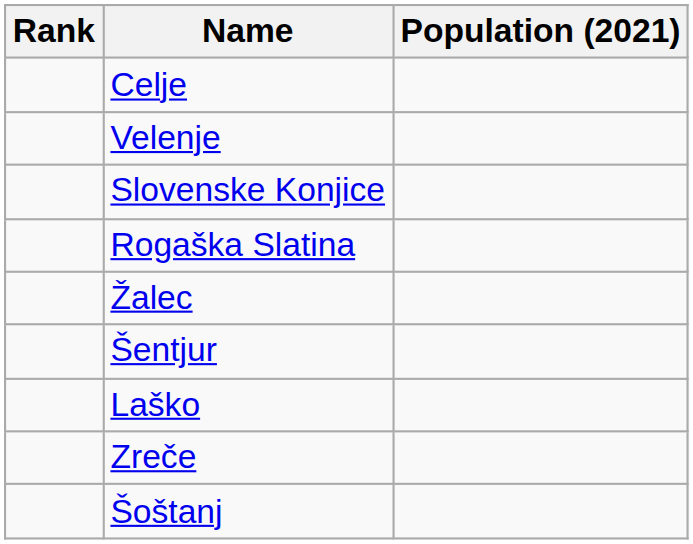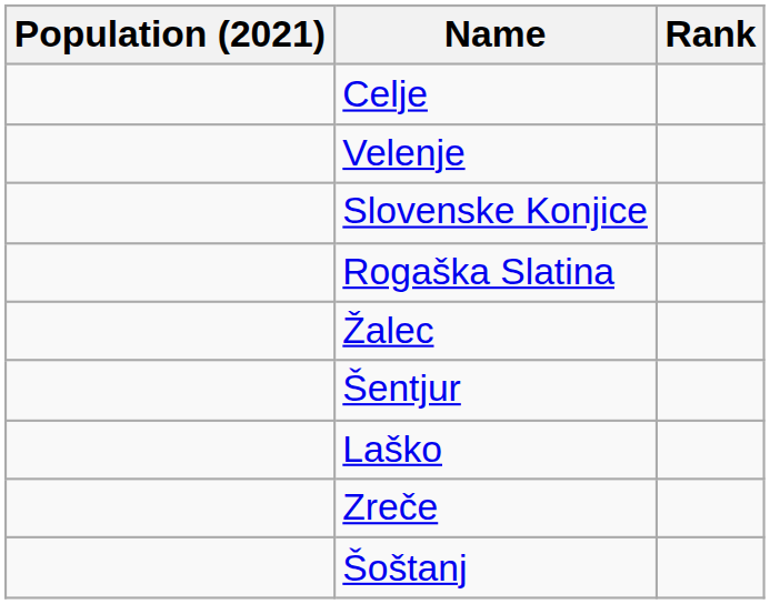columns swapped: Rank <-> Population (2021)
